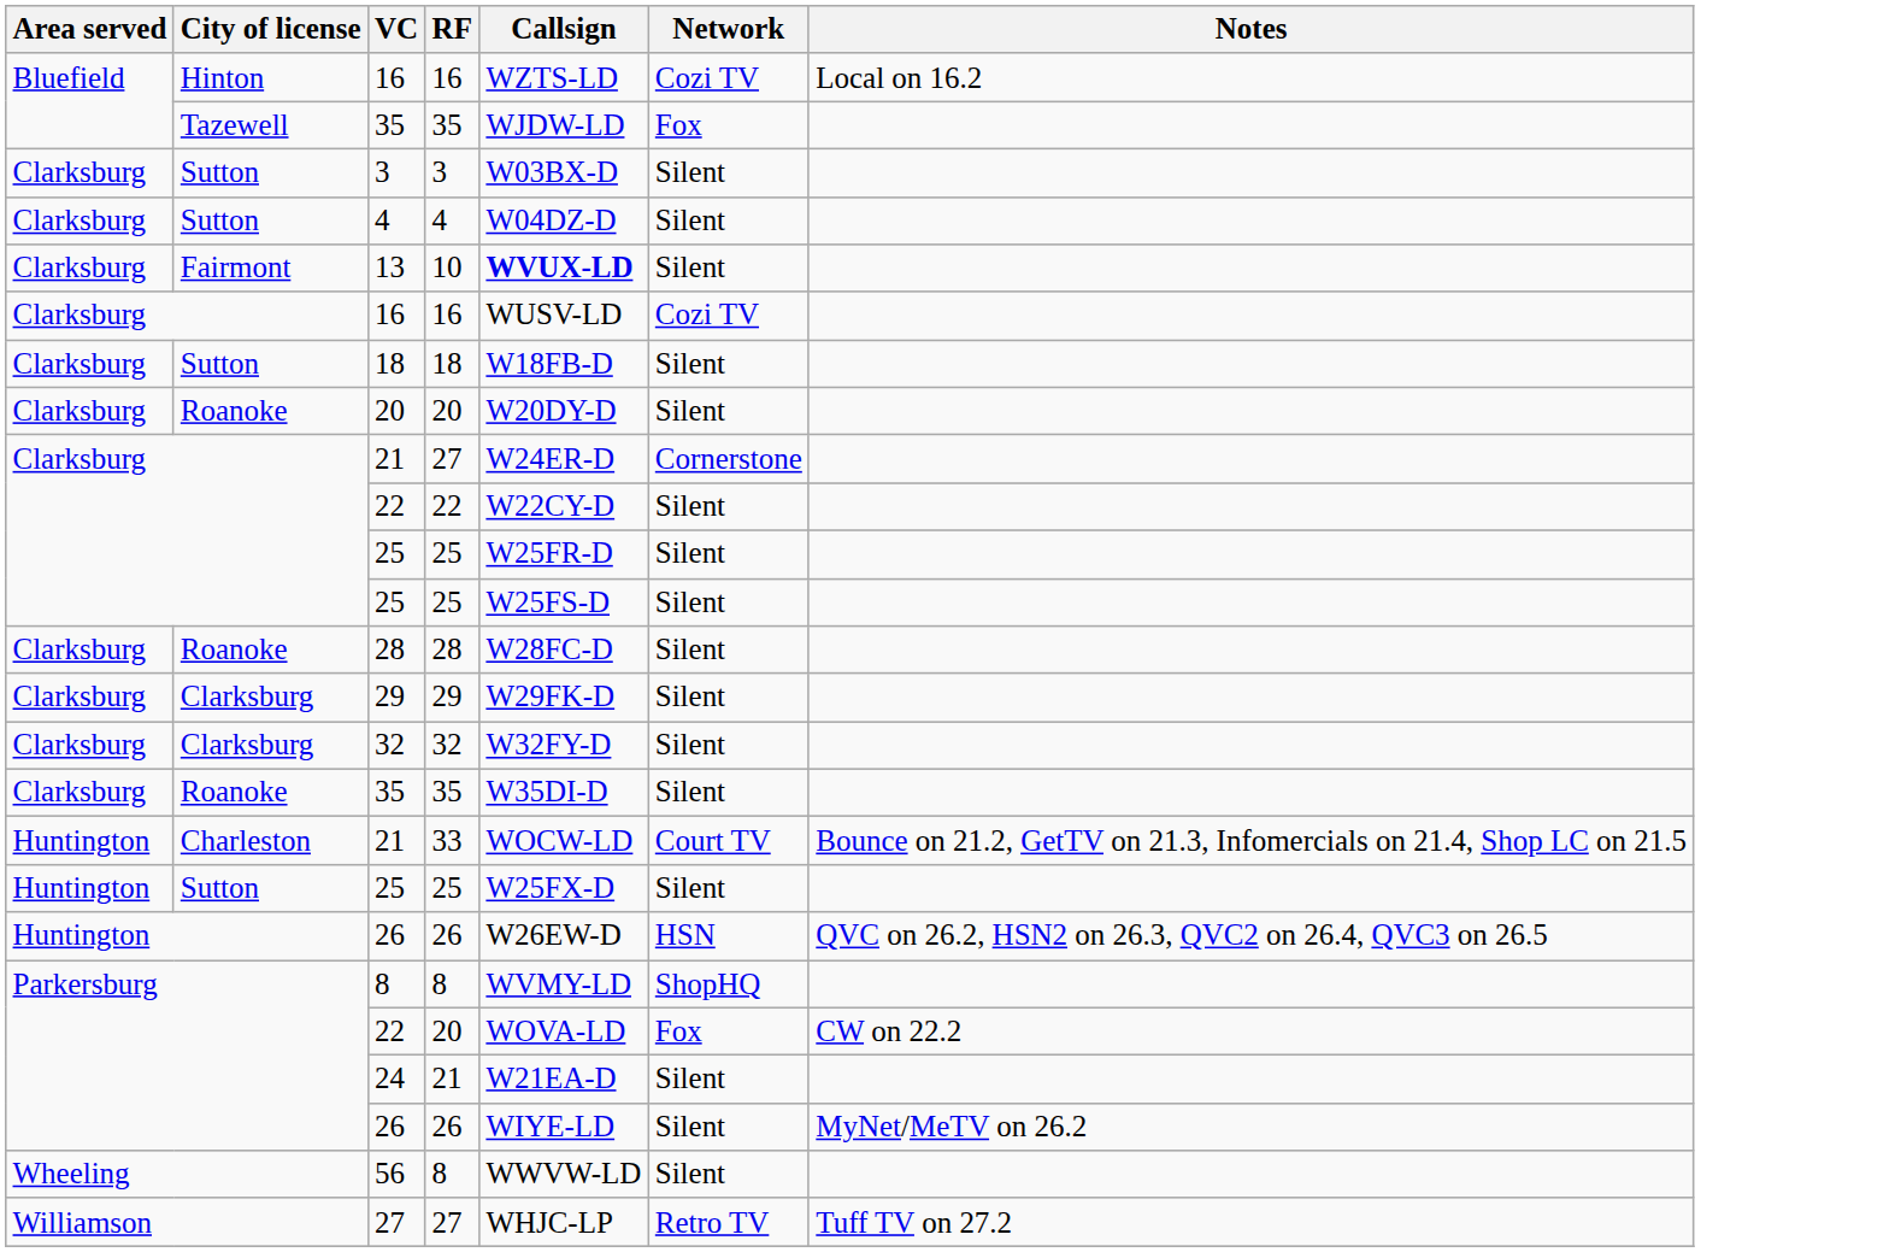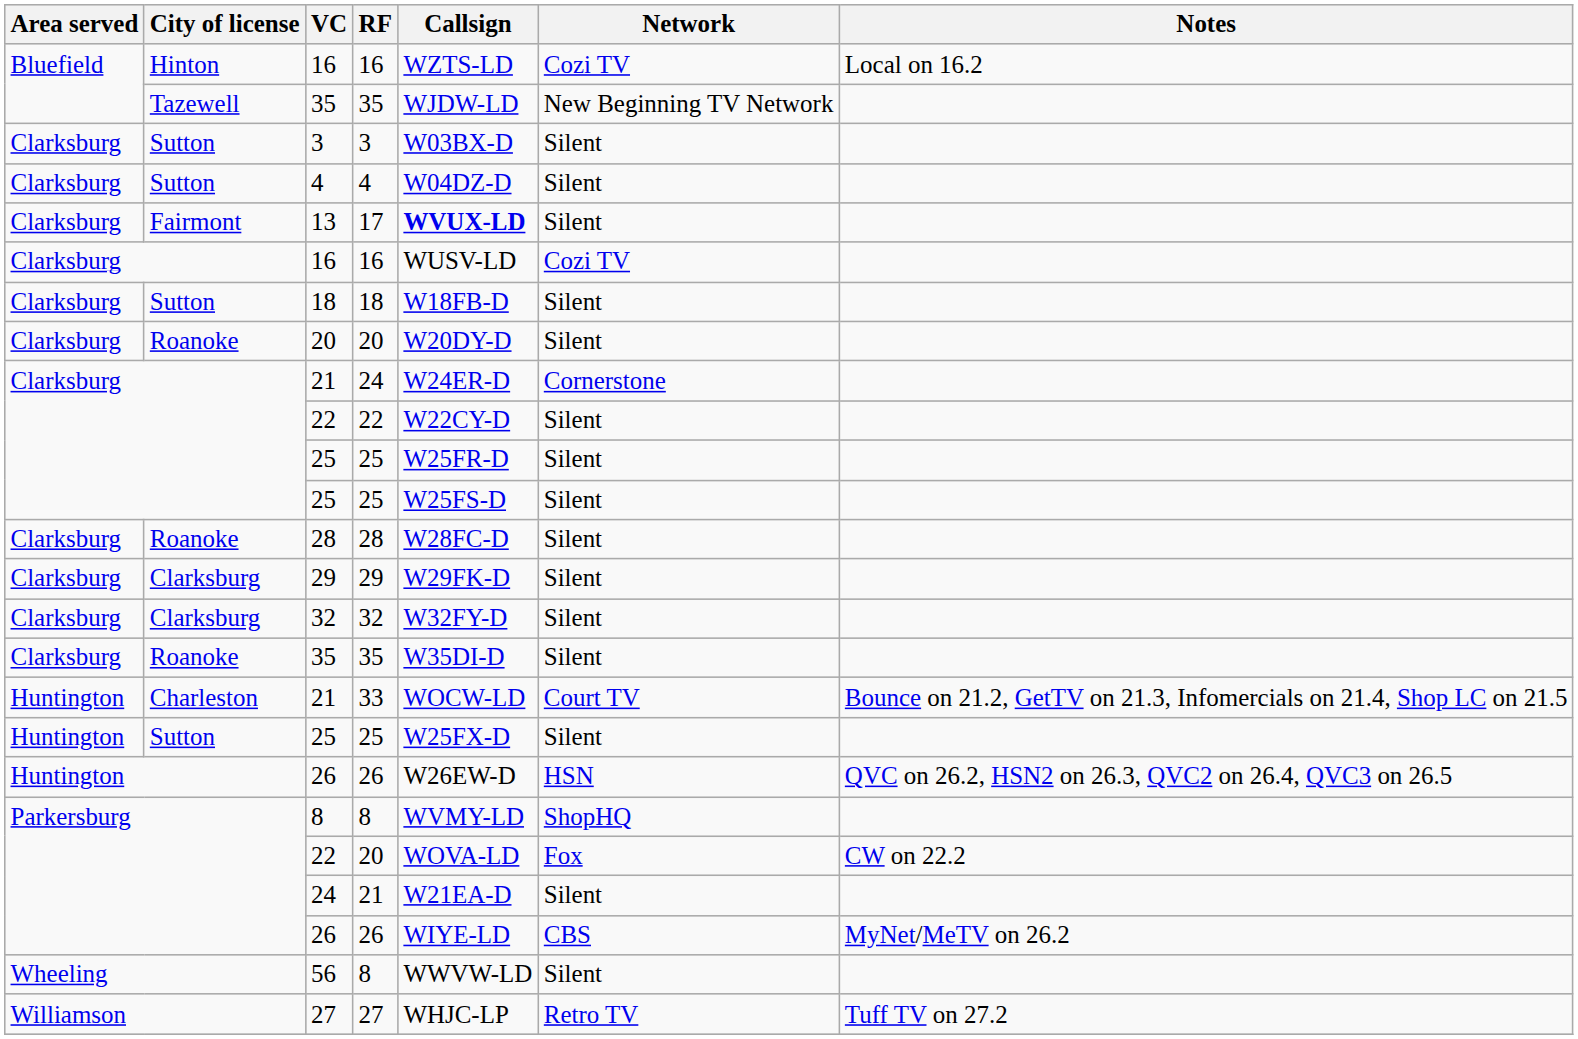Tazewell / 35 | Network: Fox -> New Beginning TV Network
13 | RF: 10 -> 17
Clarksburg / 21 | RF: 27 -> 24
Parkersburg / 26 | Network: Silent -> CBS
